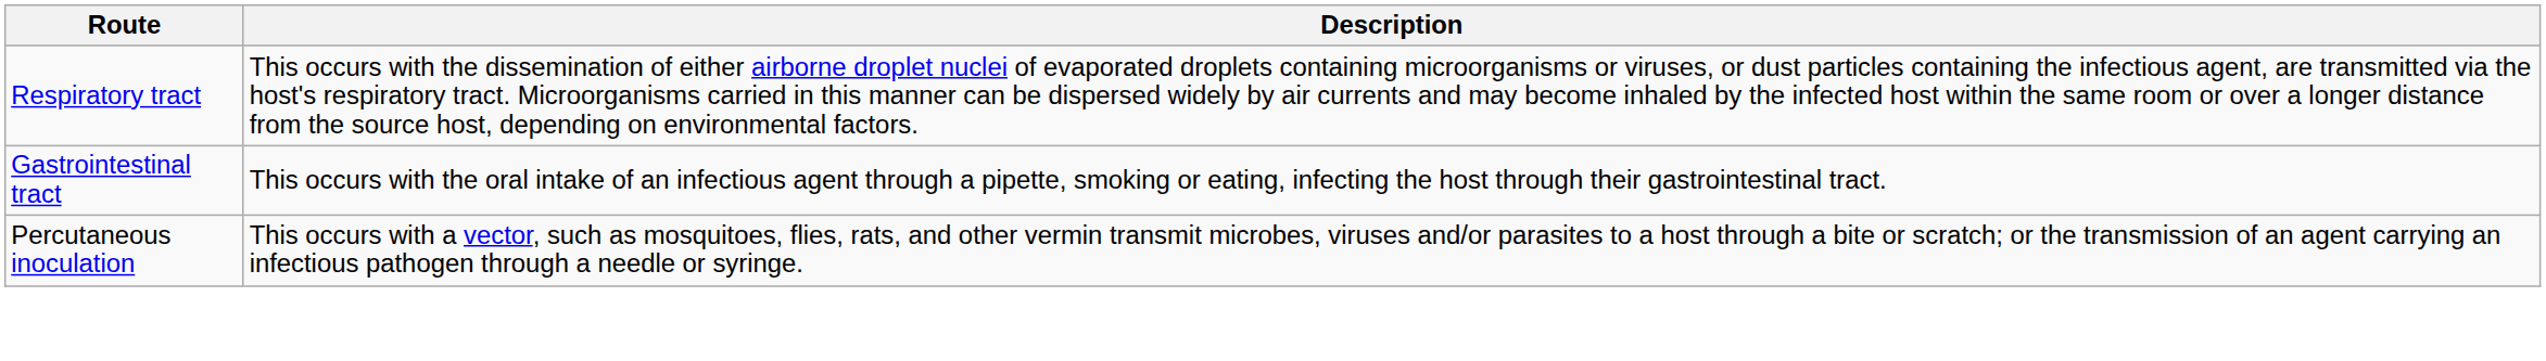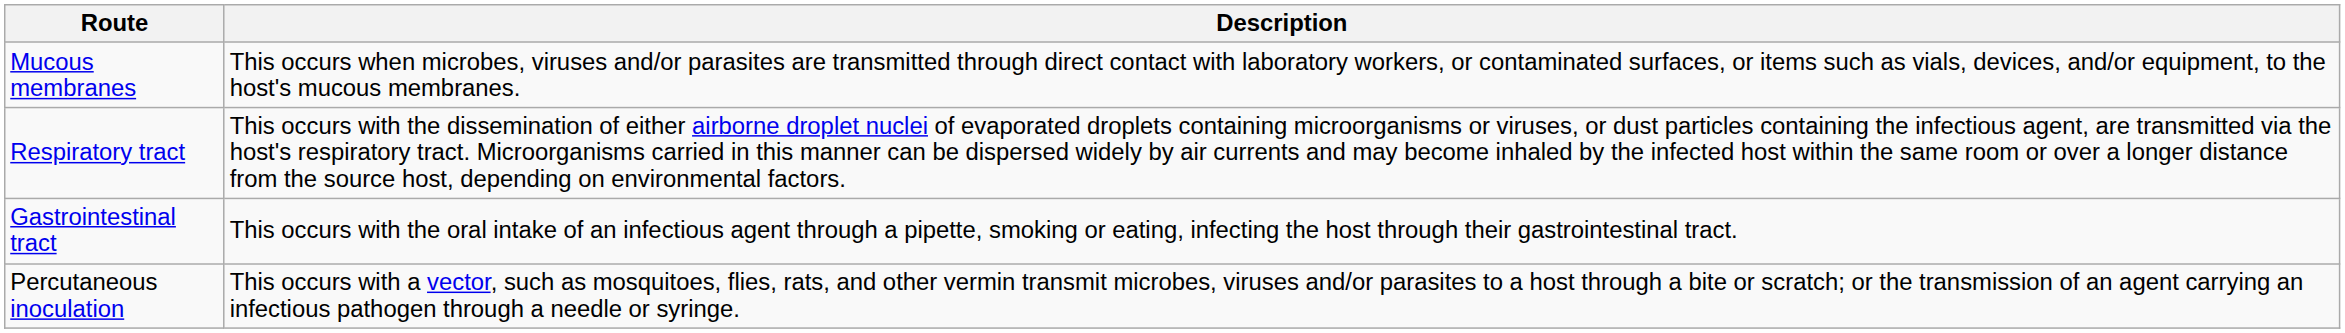+ row: Mucous membranes | This occurs when microbes, viruses and/or parasites are transmitted through direct contact with laboratory workers, or contaminated surfaces, or items such as vials, devices, and/or equipment, to the host's mucous membranes.
